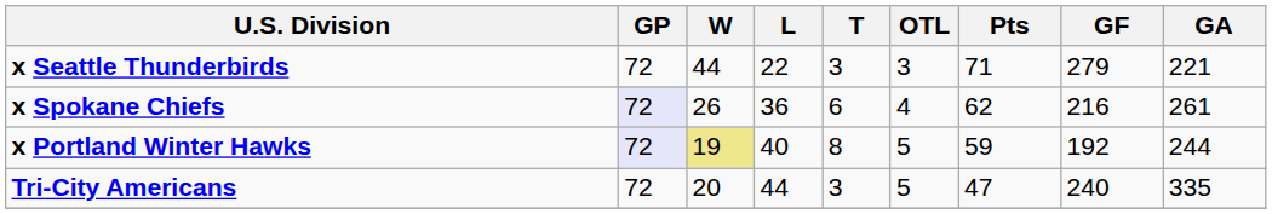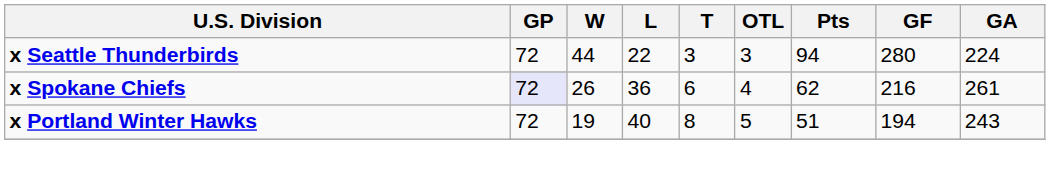x Seattle Thunderbirds | Pts: 71 -> 94
x Seattle Thunderbirds | GF: 279 -> 280
x Seattle Thunderbirds | GA: 221 -> 224
x Portland Winter Hawks | GP: lavender background -> no background
x Portland Winter Hawks | W: khaki background -> no background
x Portland Winter Hawks | Pts: 59 -> 51
x Portland Winter Hawks | GF: 192 -> 194
x Portland Winter Hawks | GA: 244 -> 243
- row: Tri-City Americans | 72 | 20 | 44 | 3 | 5 | 47 | 240 | 335
